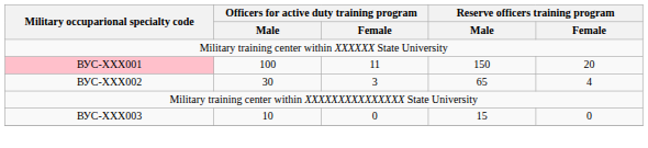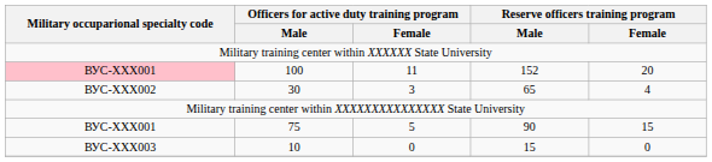100 | Reserve officers training program / Male: 150 -> 152
+ row: ВУС-XXX001 | 75 | 5 | 90 | 15
